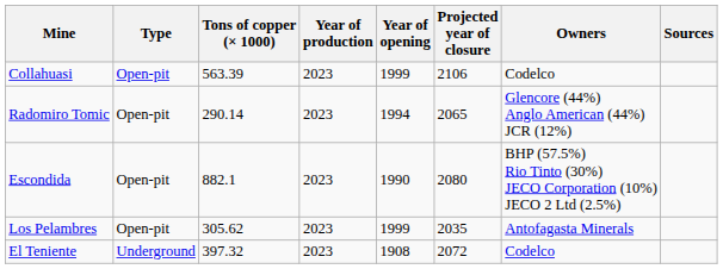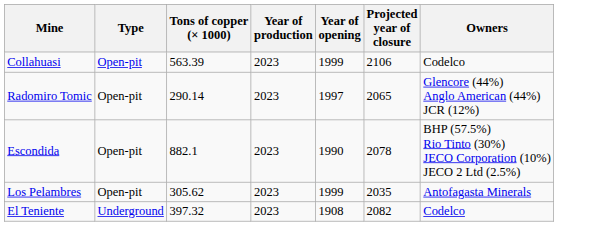- column: Sources
Radomiro Tomic | Year of opening: 1994 -> 1997
Escondida | Projected year of closure: 2080 -> 2078
El Teniente | Projected year of closure: 2072 -> 2082
